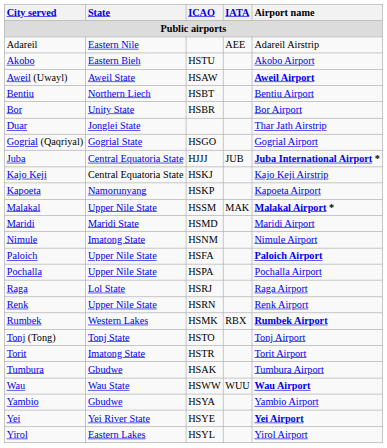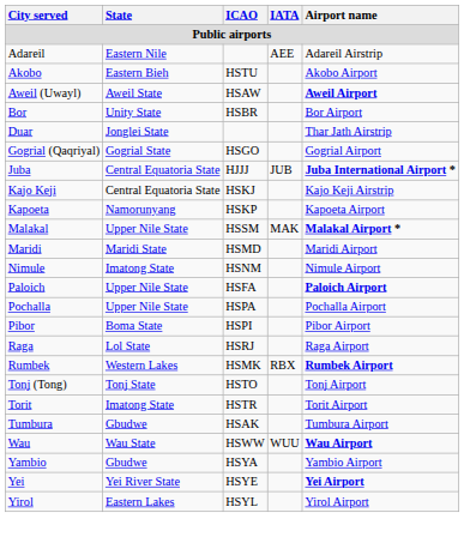- row: Bentiu | Northern Liech | HSBT | Bentiu Airport
+ row: Pibor | Boma State | HSPI | Pibor Airport
- row: Renk | Upper Nile State | HSRN | Renk Airport
